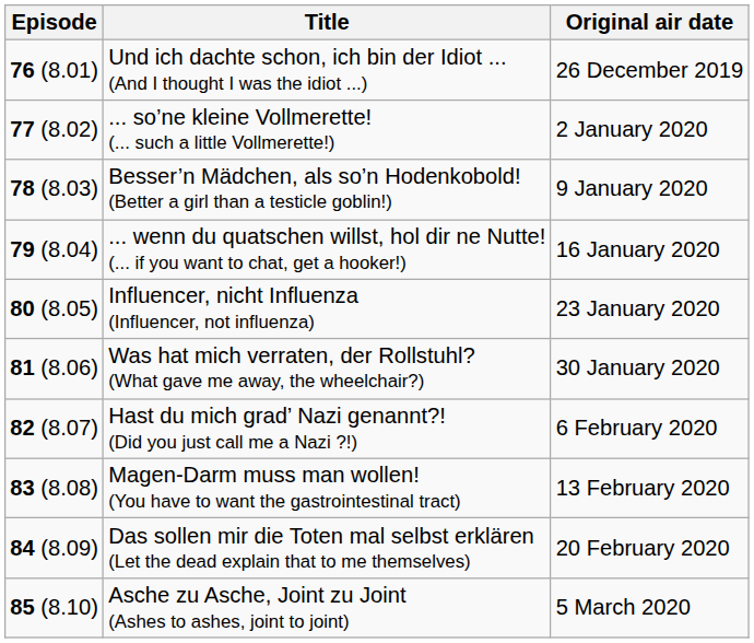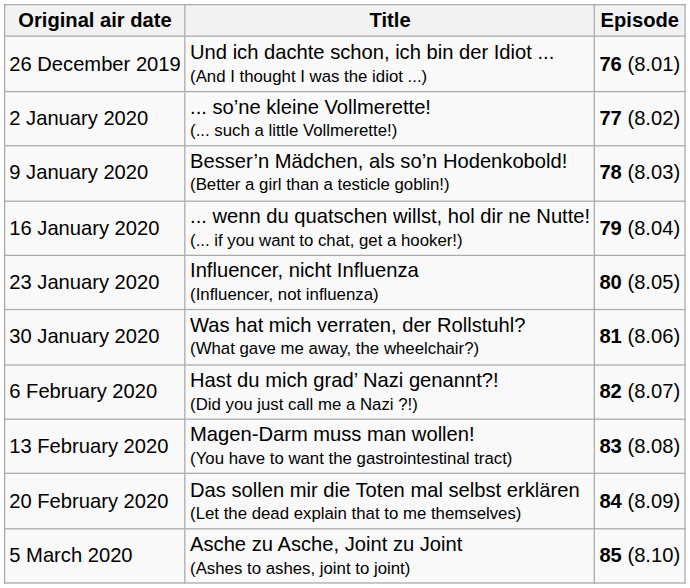columns swapped: Episode <-> Original air date
